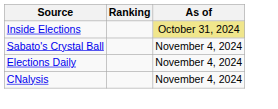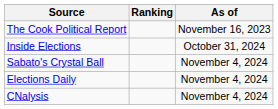+ row: The Cook Political Report | November 16, 2023
Inside Elections | As of: khaki background -> no background
